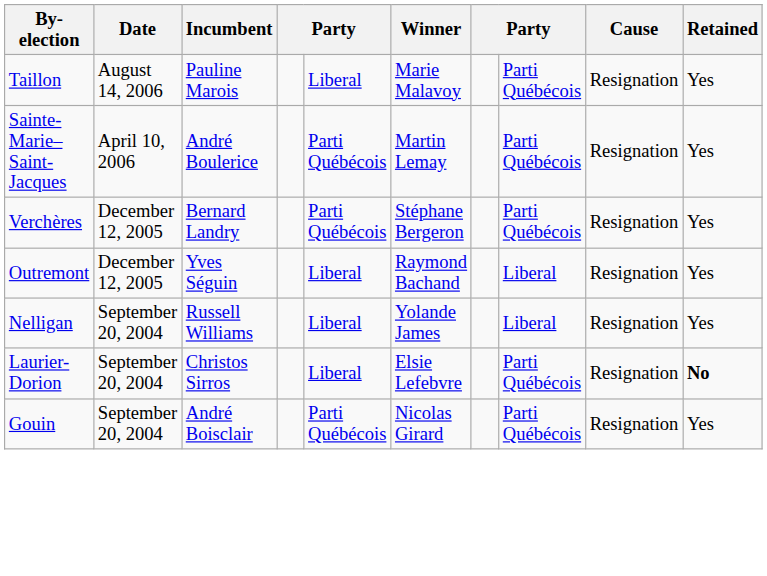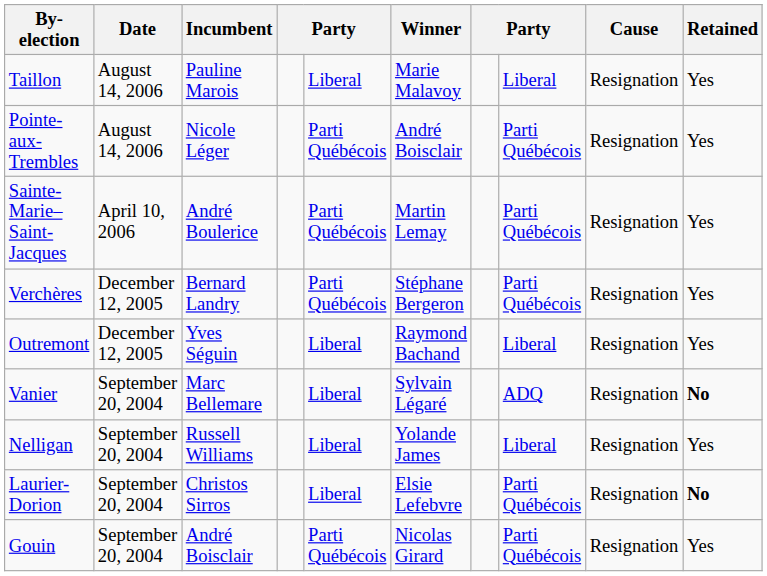Taillon | column 8: Parti Québécois -> Liberal
+ row: Pointe-aux-Trembles | August 14, 2006 | Nicole Léger | Parti Québécois | André Boisclair | Parti Québécois | Resignation | Yes
+ row: Vanier | September 20, 2004 | Marc Bellemare | Liberal | Sylvain Légaré | ADQ | Resignation | No
